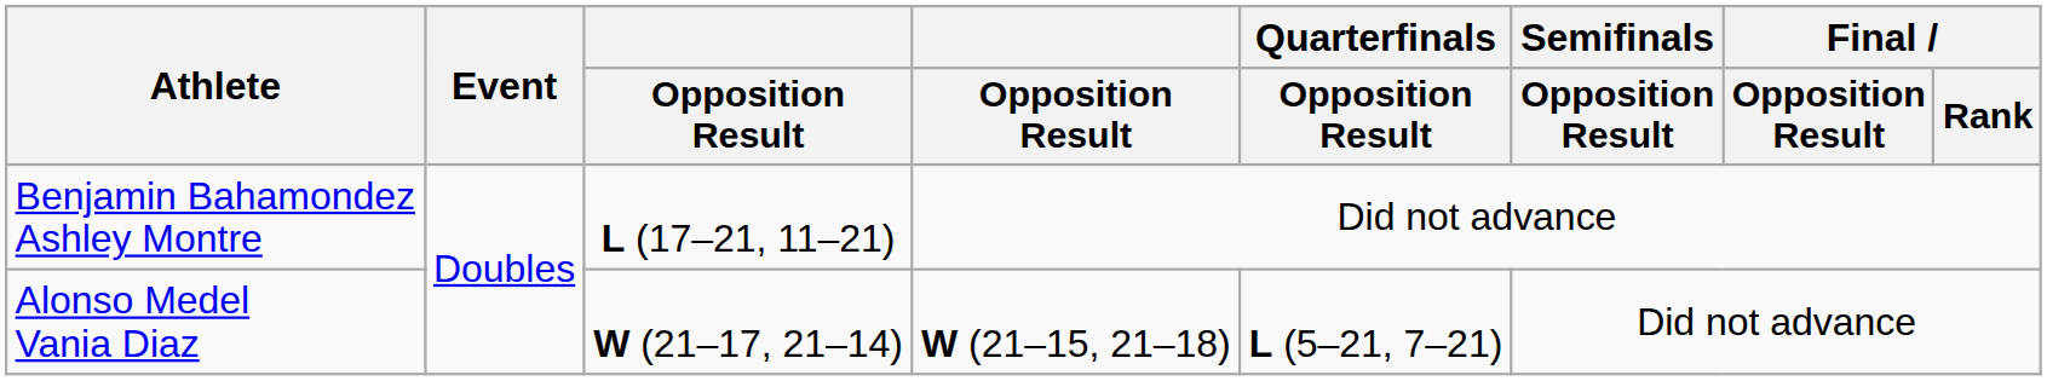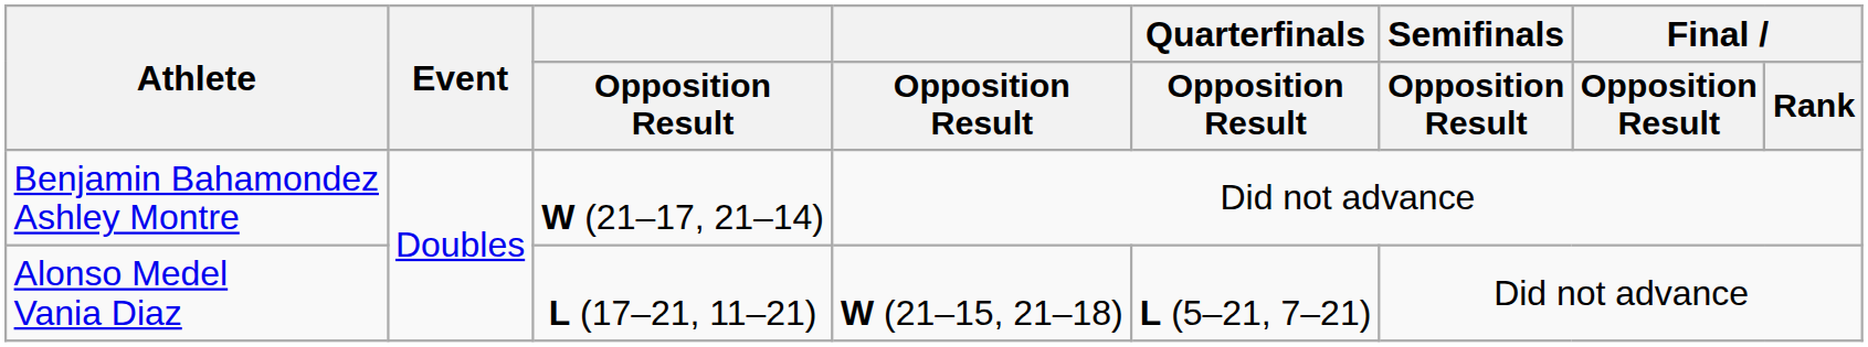Benjamin Bahamondez Ashley Montre | column 3: L (17–21, 11–21) -> W (21–17, 21–14)
Alonso Medel Vania Diaz | column 3: W (21–17, 21–14) -> L (17–21, 11–21)
